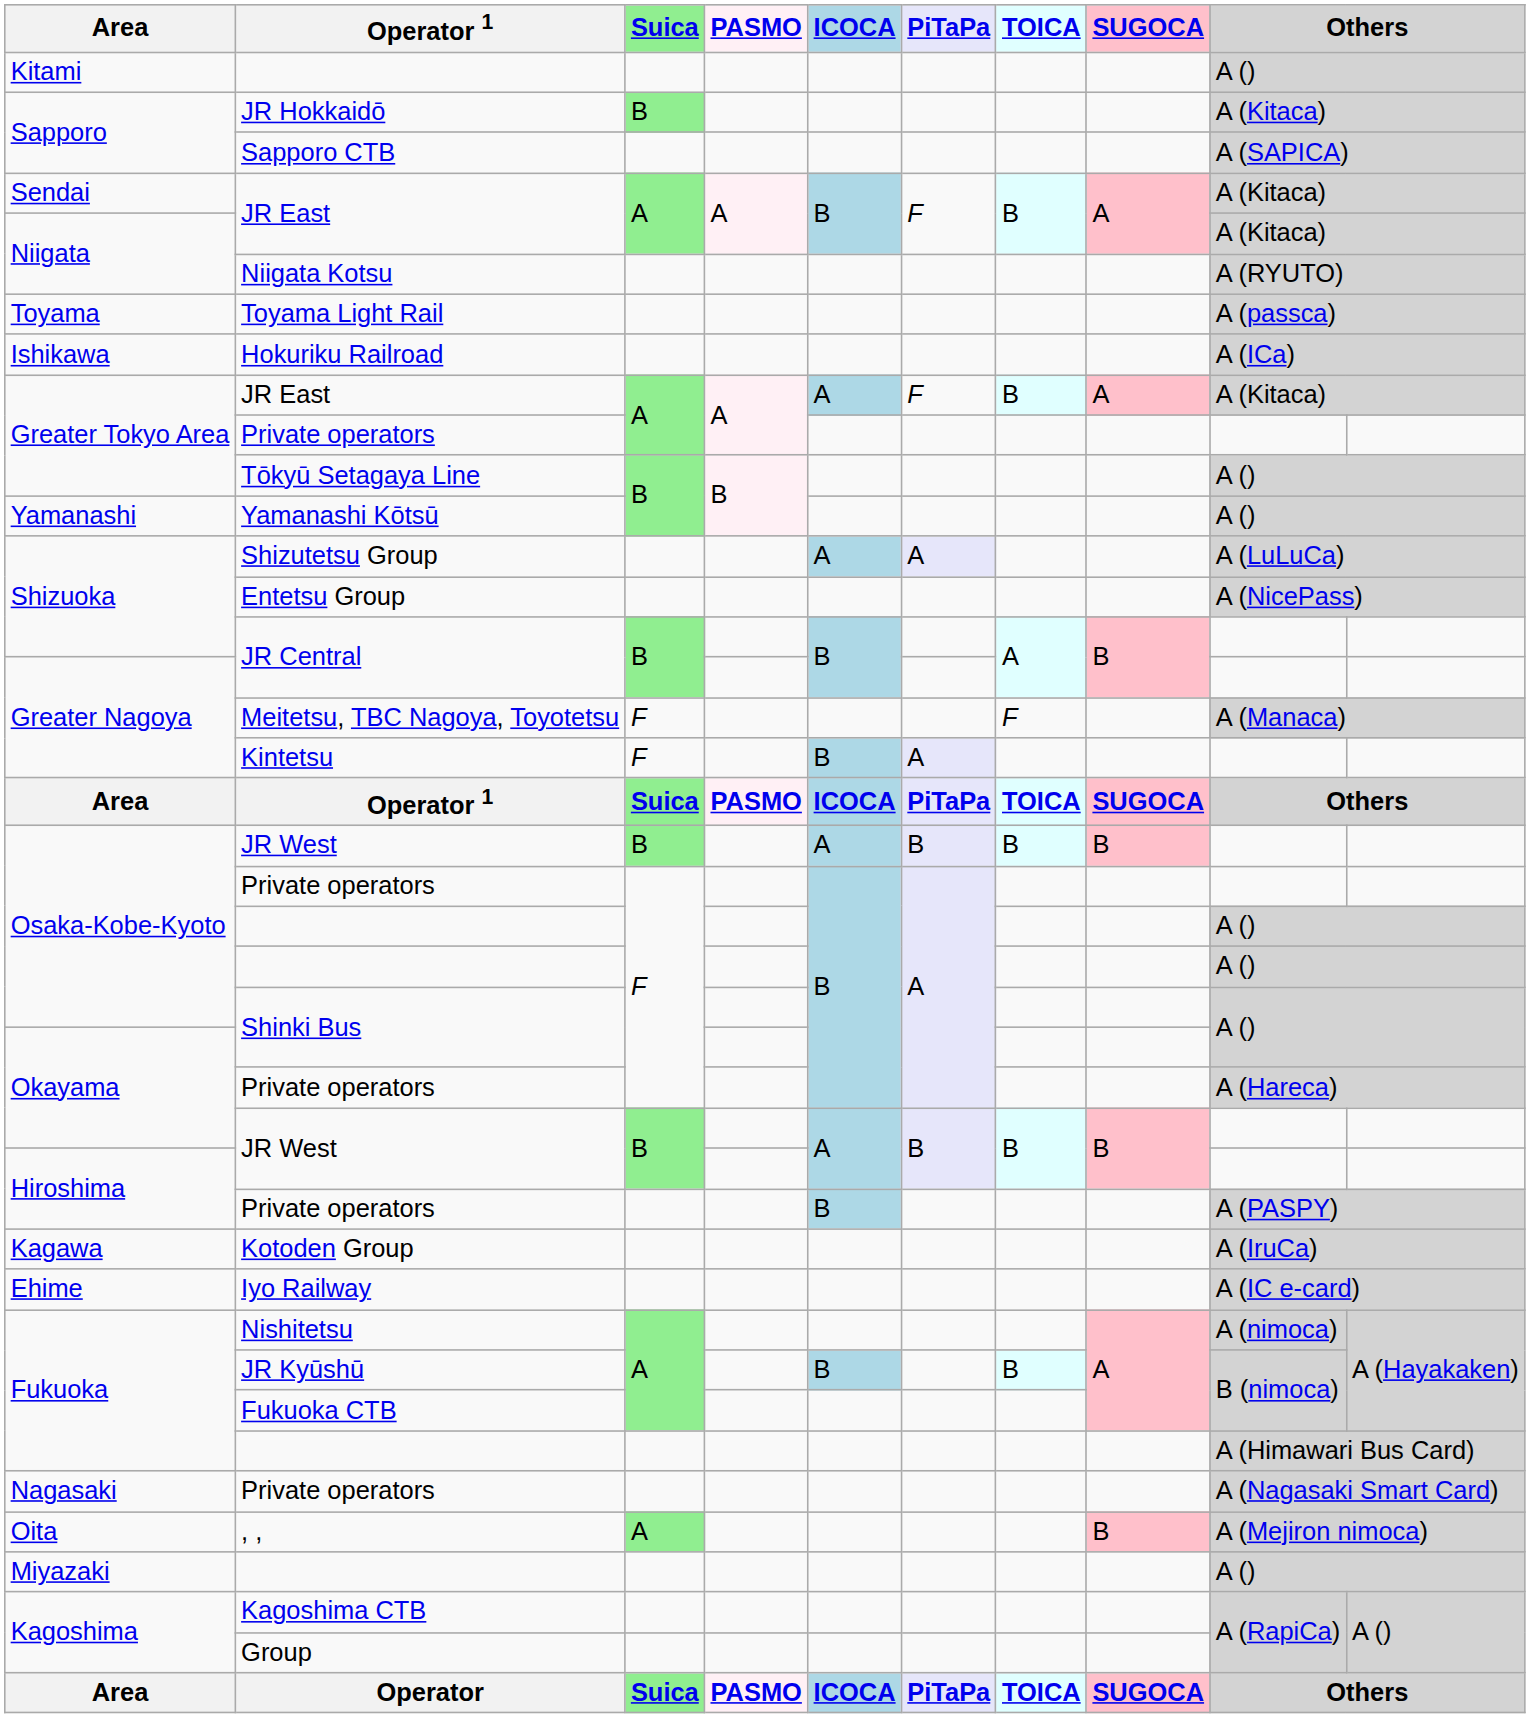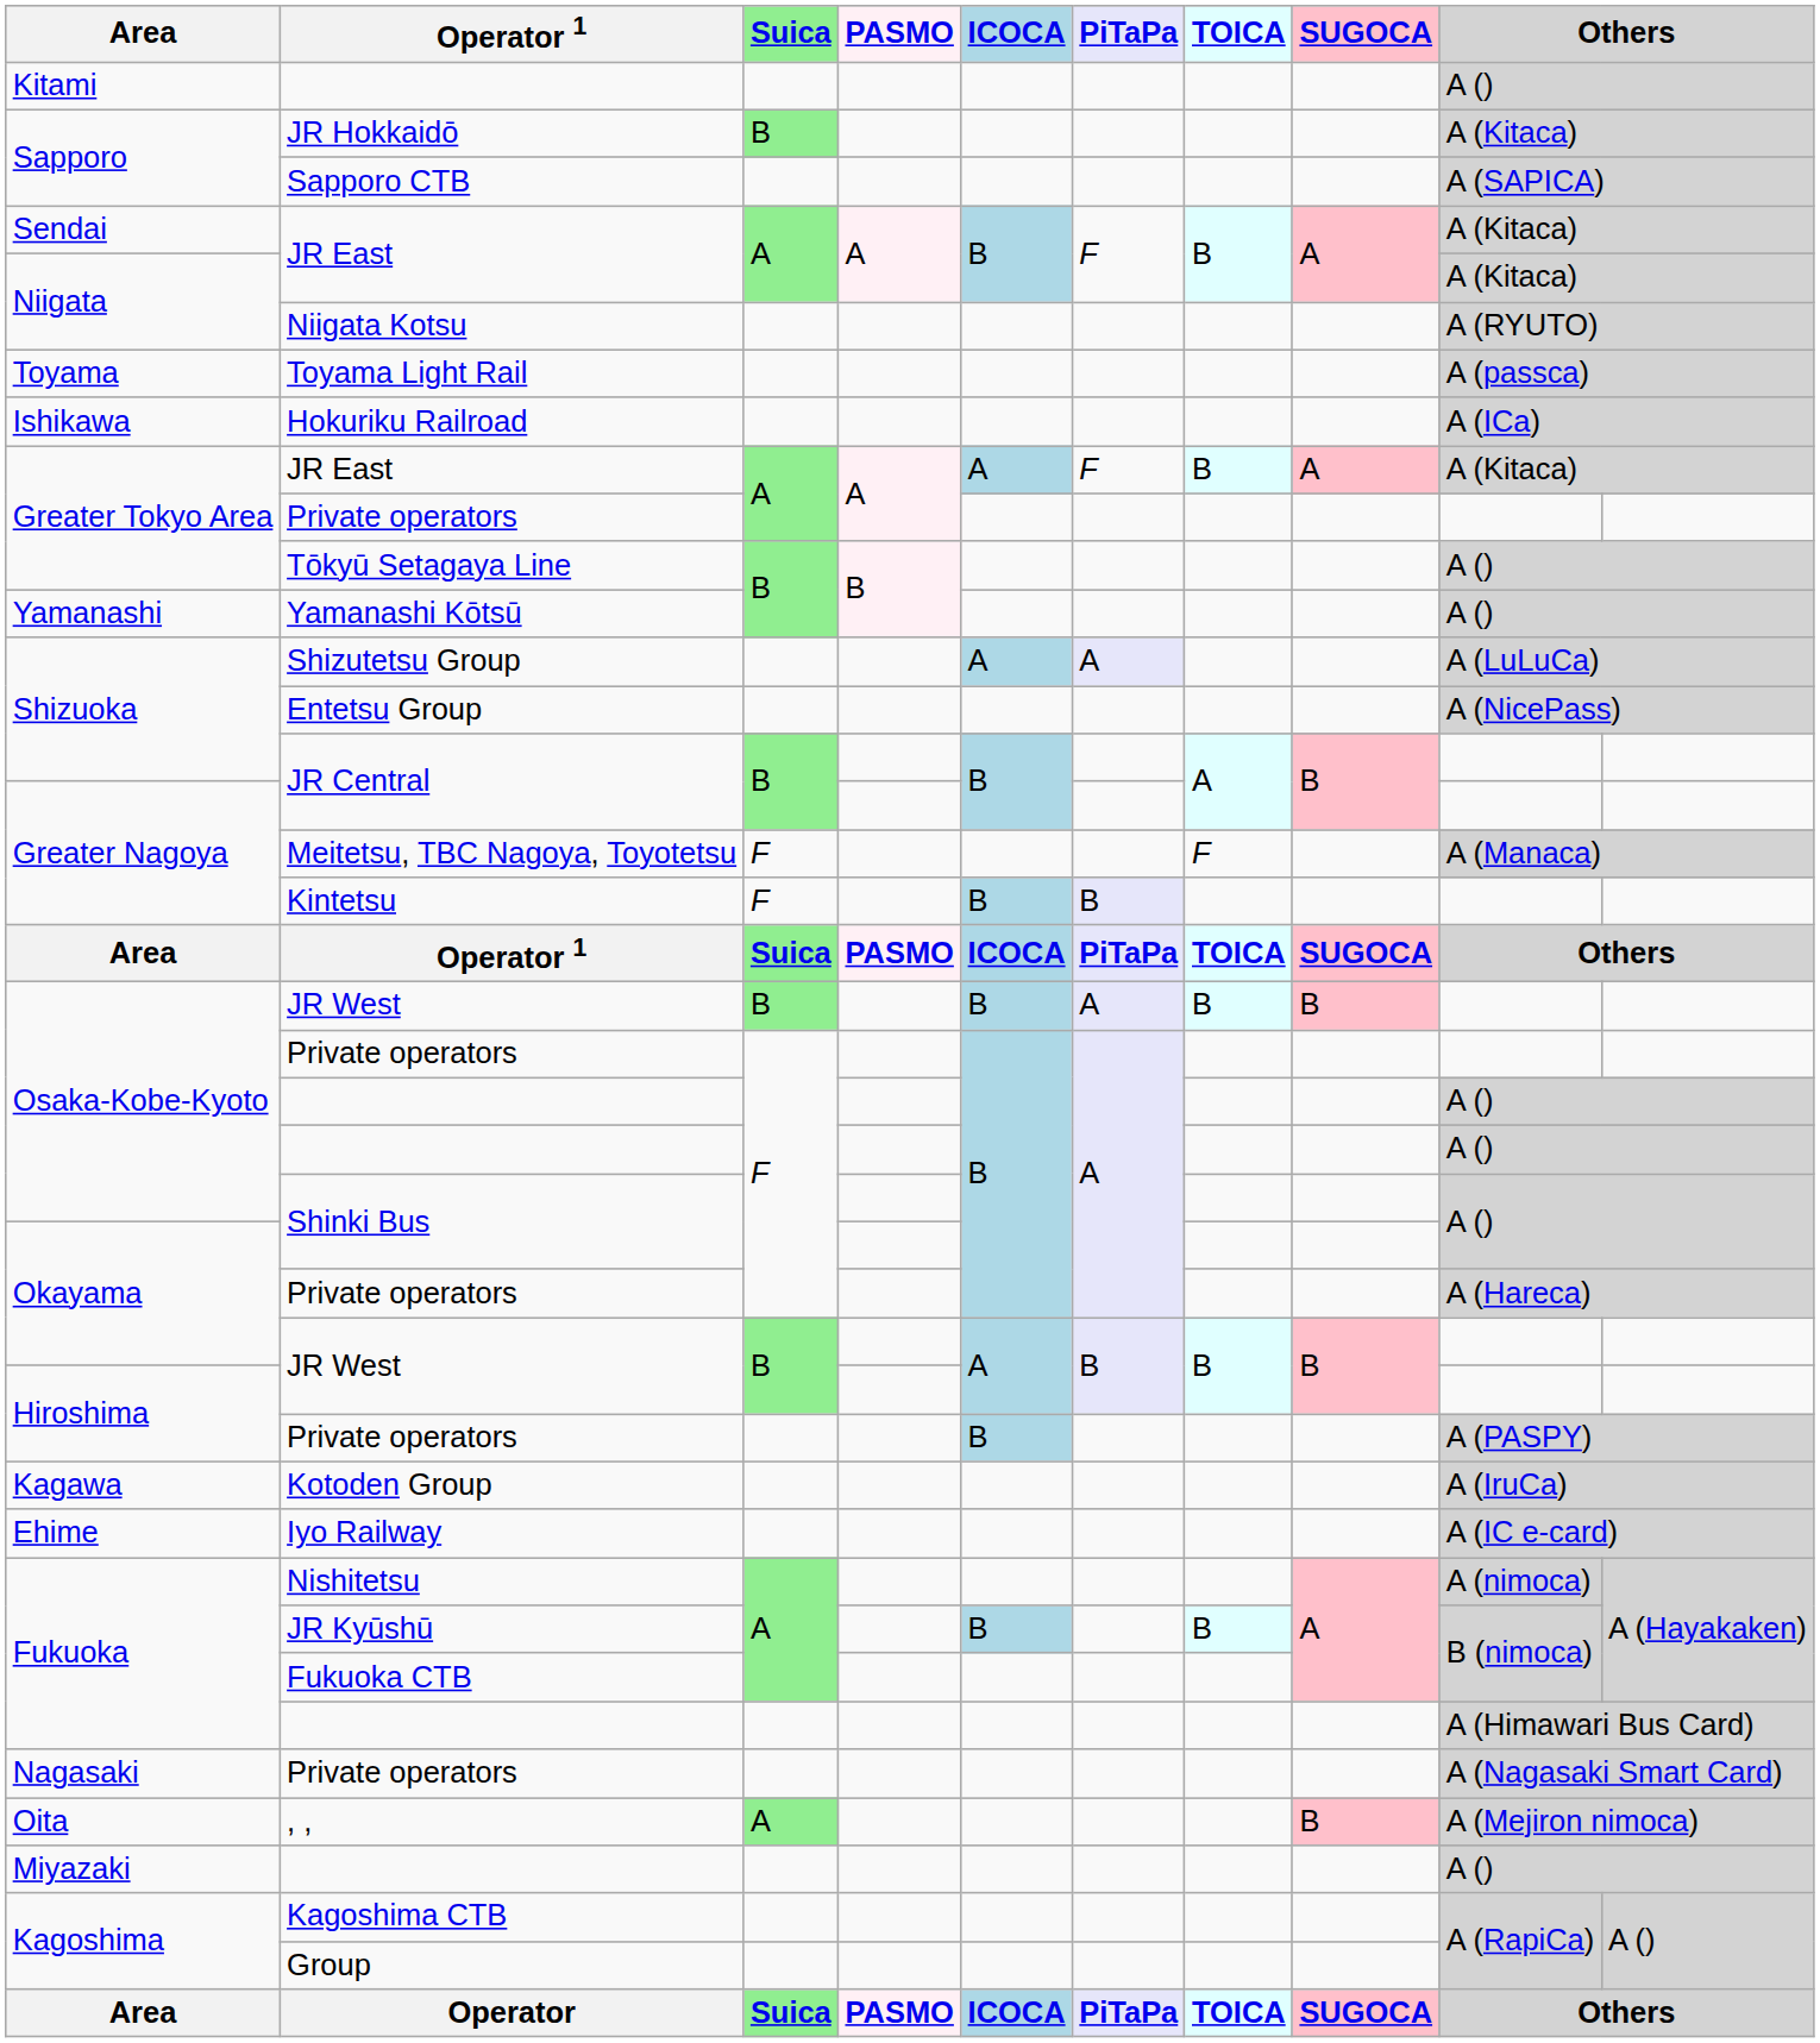Kintetsu | PiTaPa: A -> B
Osaka-Kobe-Kyoto / JR West | ICOCA: A -> B
Osaka-Kobe-Kyoto / JR West | PiTaPa: B -> A
